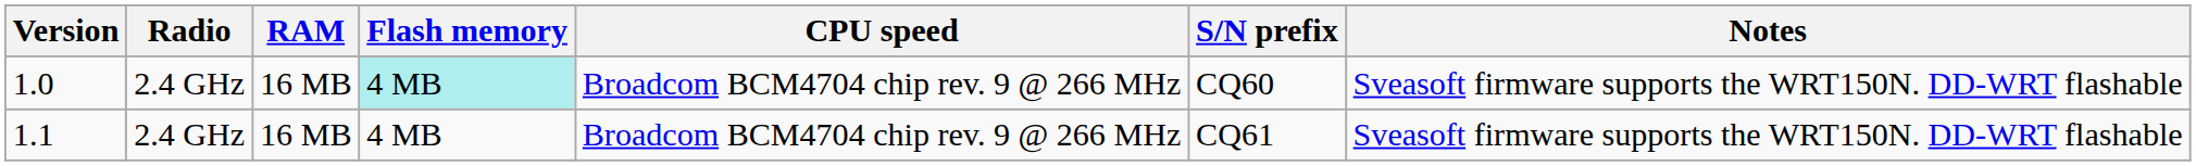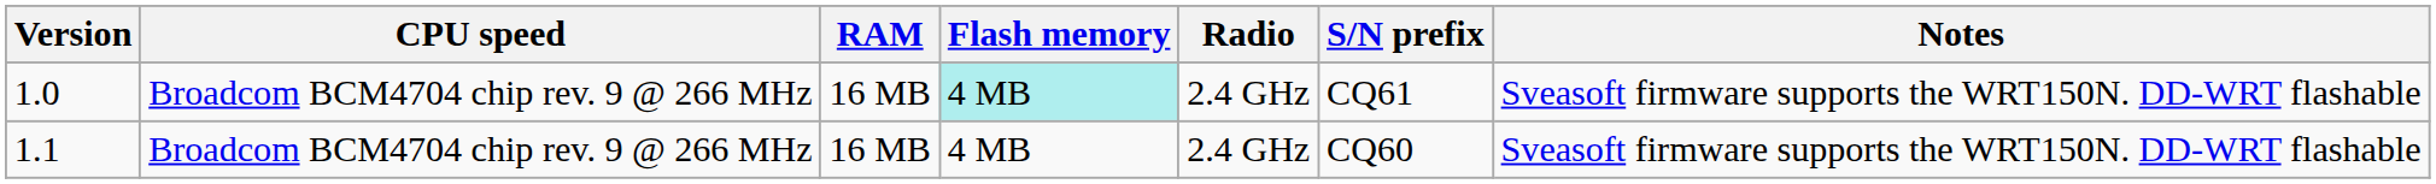columns swapped: CPU speed <-> Radio
1.0 | S/N prefix: CQ60 -> CQ61
1.1 | S/N prefix: CQ61 -> CQ60
